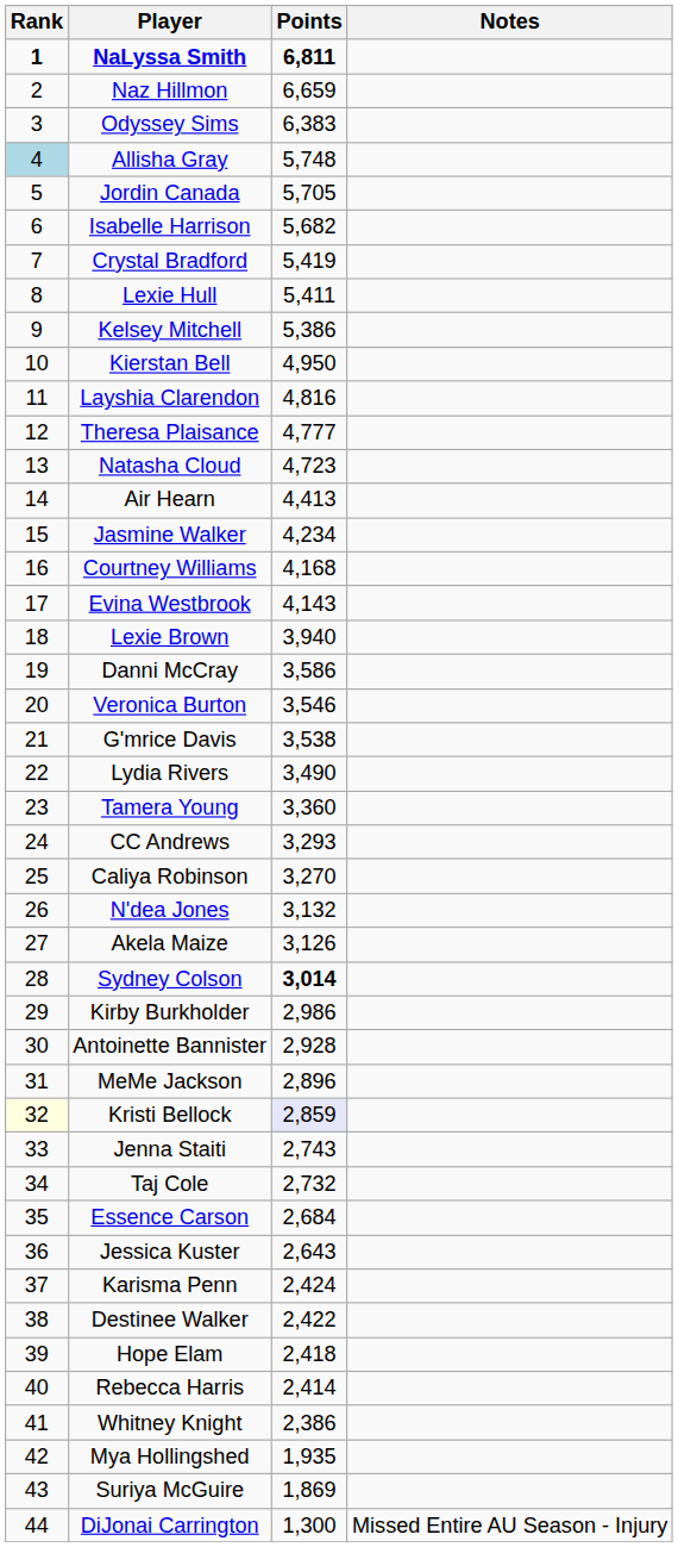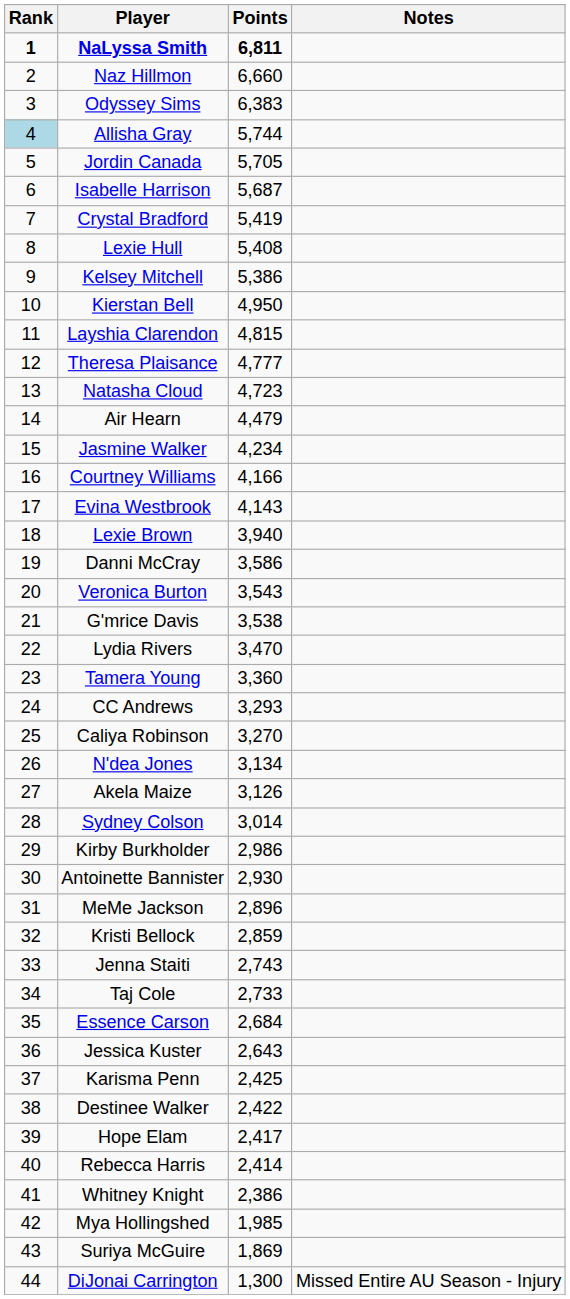Naz Hillmon | Points: 6,659 -> 6,660
Allisha Gray | Points: 5,748 -> 5,744
Isabelle Harrison | Points: 5,682 -> 5,687
Lexie Hull | Points: 5,411 -> 5,408
Layshia Clarendon | Points: 4,816 -> 4,815
Air Hearn | Points: 4,413 -> 4,479
Courtney Williams | Points: 4,168 -> 4,166
Veronica Burton | Points: 3,546 -> 3,543
Lydia Rivers | Points: 3,490 -> 3,470
N'dea Jones | Points: 3,132 -> 3,134
Sydney Colson | Points: bold -> normal
Antoinette Bannister | Points: 2,928 -> 2,930
Kristi Bellock | Rank: lightyellow background -> no background
Kristi Bellock | Points: lavender background -> no background
Taj Cole | Points: 2,732 -> 2,733
Karisma Penn | Points: 2,424 -> 2,425
Hope Elam | Points: 2,418 -> 2,417
Mya Hollingshed | Points: 1,935 -> 1,985
